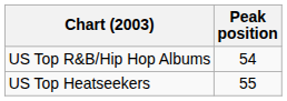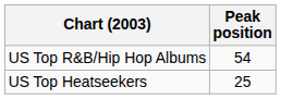US Top Heatseekers | Peak position: 55 -> 25
